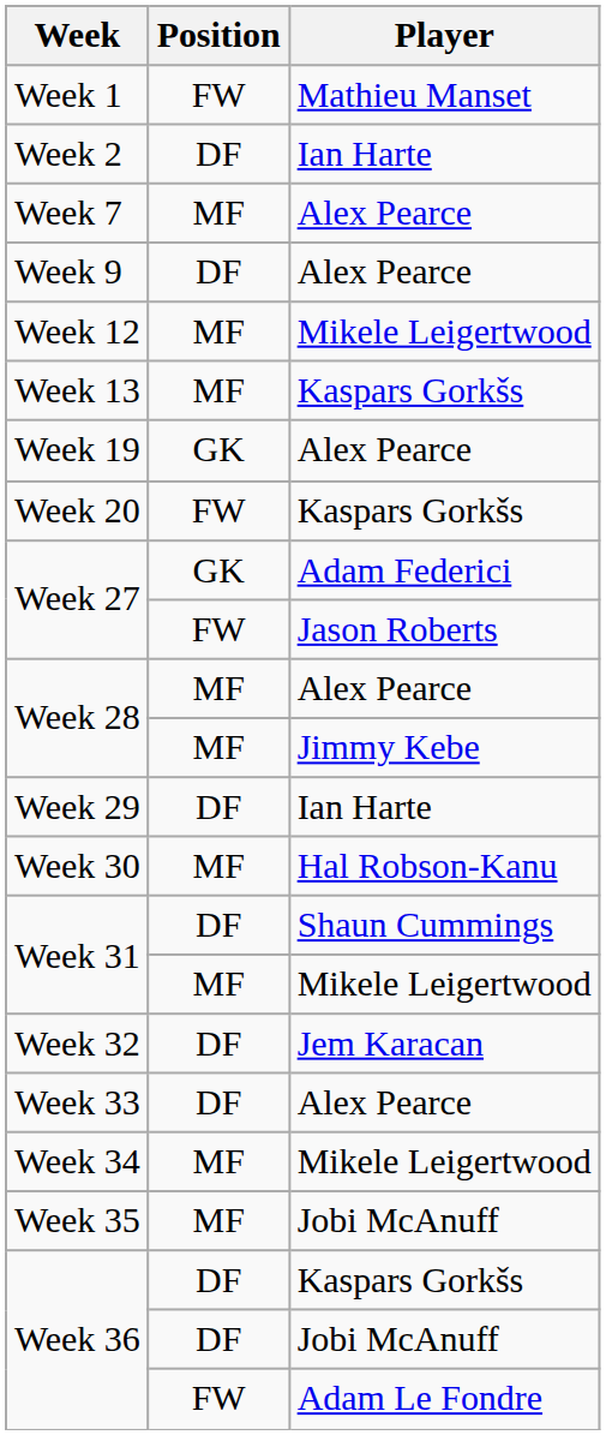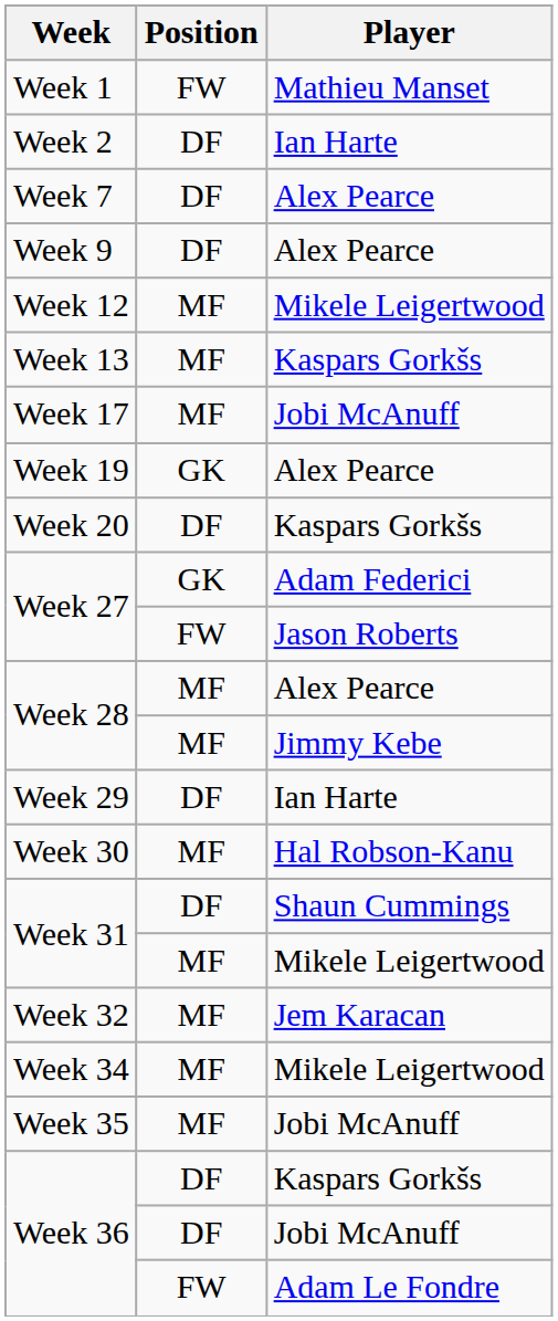Week 7 | Position: MF -> DF
+ row: Week 17 | MF | Jobi McAnuff
Week 20 | Position: FW -> DF
Week 32 | Position: DF -> MF
- row: Week 33 | DF | Alex Pearce
